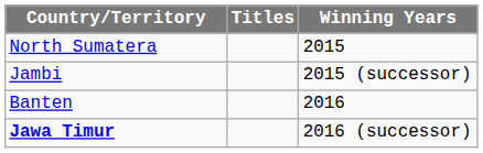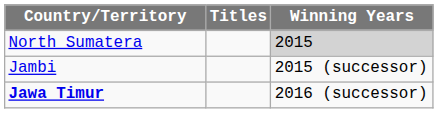North Sumatera | Winning Years: no background -> lightgrey background
- row: Banten | 2016
